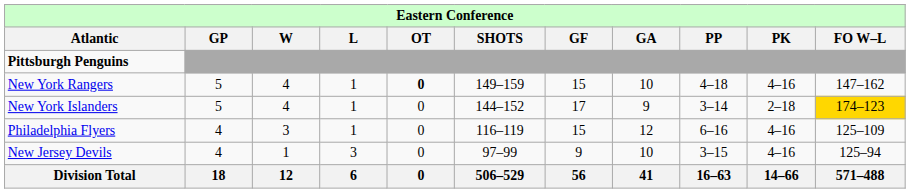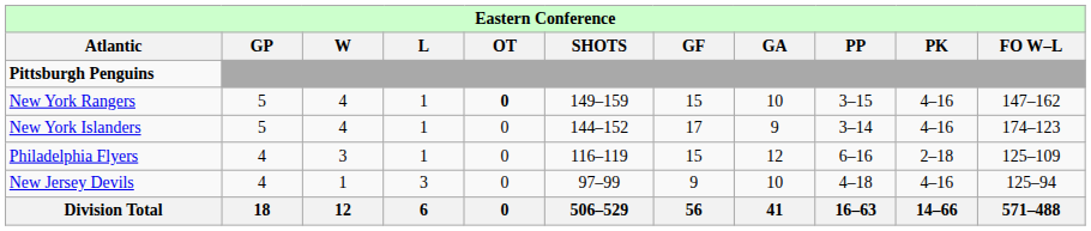New York Rangers | column 9: 4–18 -> 3–15
New York Islanders | column 10: 2–18 -> 4–16
New York Islanders | column 11: gold background -> no background
Philadelphia Flyers | column 10: 4–16 -> 2–18
New Jersey Devils | column 9: 3–15 -> 4–18
